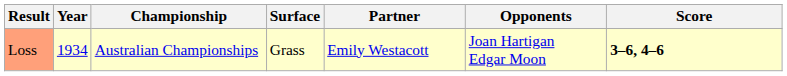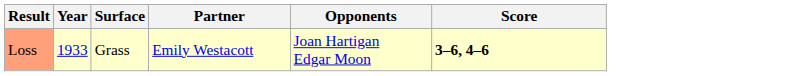- column: Championship | Australian Championships
Loss | Year: 1934 -> 1933
